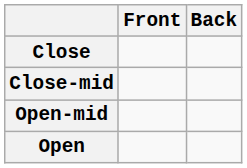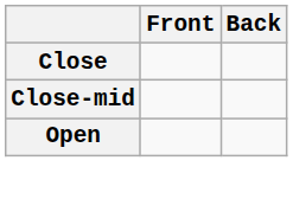- row: Open-mid
